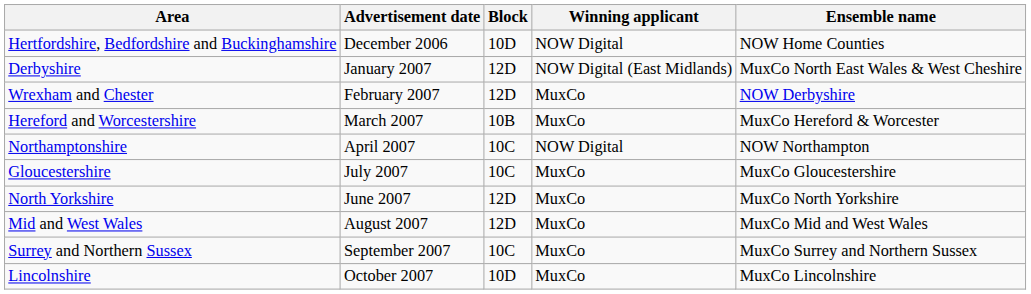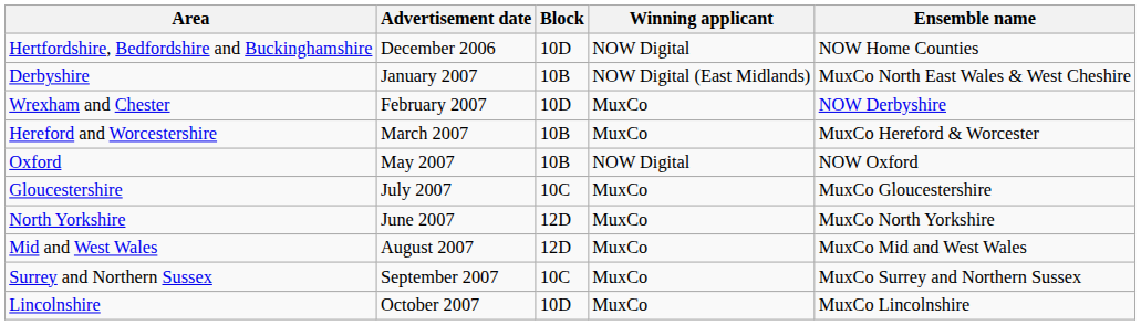Derbyshire | Block: 12D -> 10B
Wrexham and Chester | Block: 12D -> 10D
- row: Northamptonshire | April 2007 | 10C | NOW Digital | NOW Northampton
+ row: Oxford | May 2007 | 10B | NOW Digital | NOW Oxford
